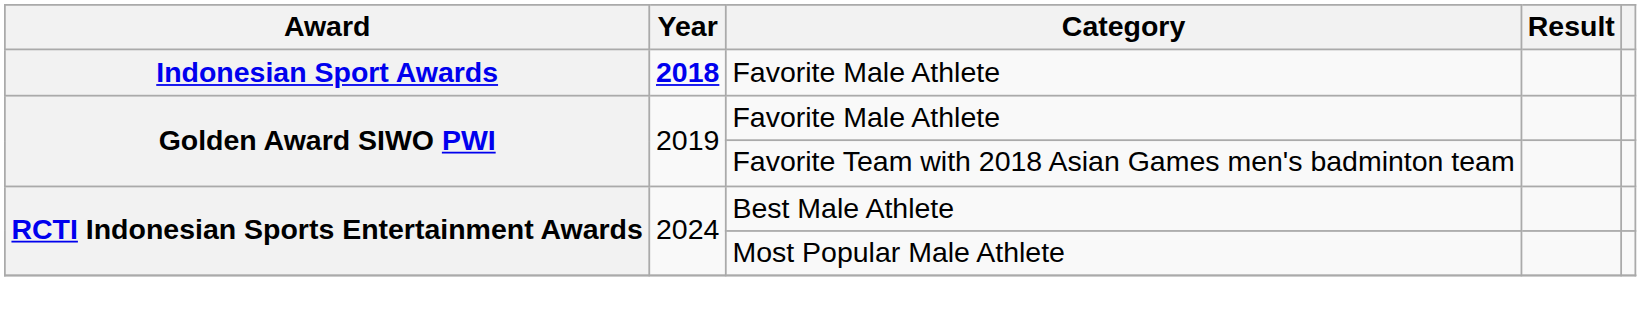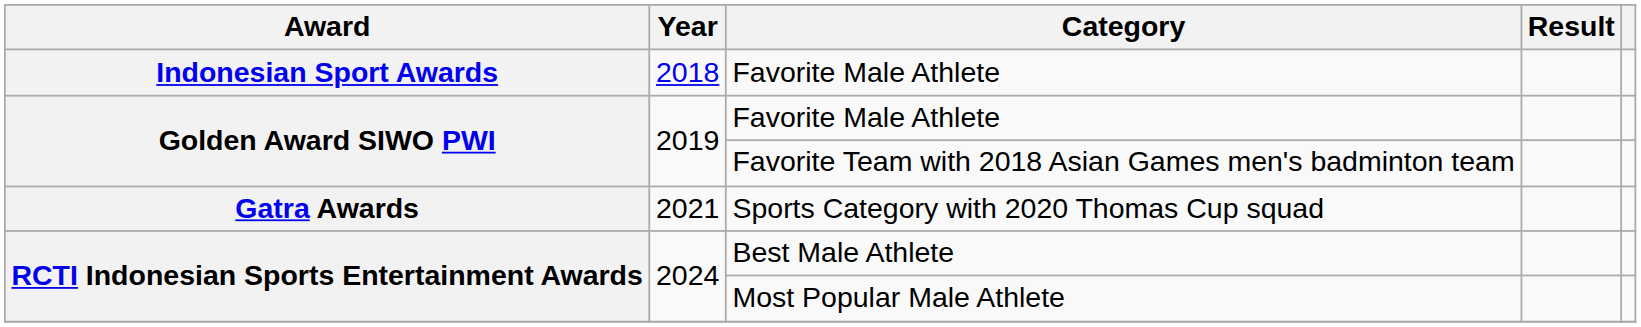Indonesian Sport Awards / Favorite Male Athlete | Year: bold -> normal
+ row: Gatra Awards | 2021 | Sports Category with 2020 Thomas Cup squad
